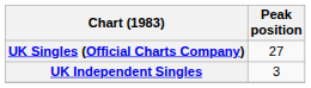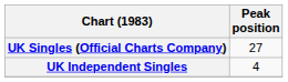UK Independent Singles | Peak position: 3 -> 4
